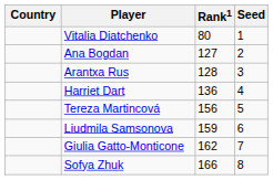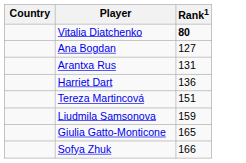- column: Seed | 1 | 2 | 3 | 4 | 5 | 6 | 7 | 8
Vitalia Diatchenko | Rank1: normal -> bold
Arantxa Rus | Rank1: 128 -> 131
Tereza Martincová | Rank1: 156 -> 151
Giulia Gatto-Monticone | Rank1: 162 -> 165
